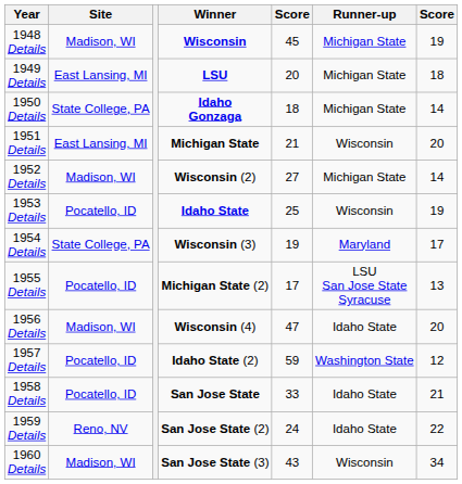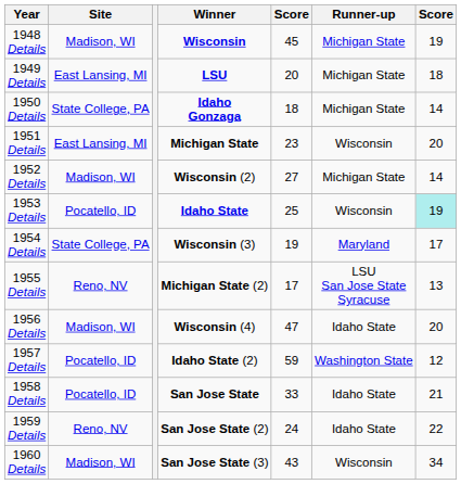1951 Details | column 5: 21 -> 23
1953 Details | column 7: no background -> paleturquoise background
1955 Details | Site: Pocatello, ID -> Reno, NV
